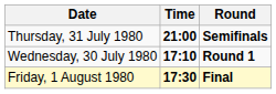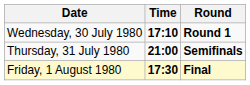rows swapped: Wednesday, 30 July 1980 <-> Thursday, 31 July 1980
